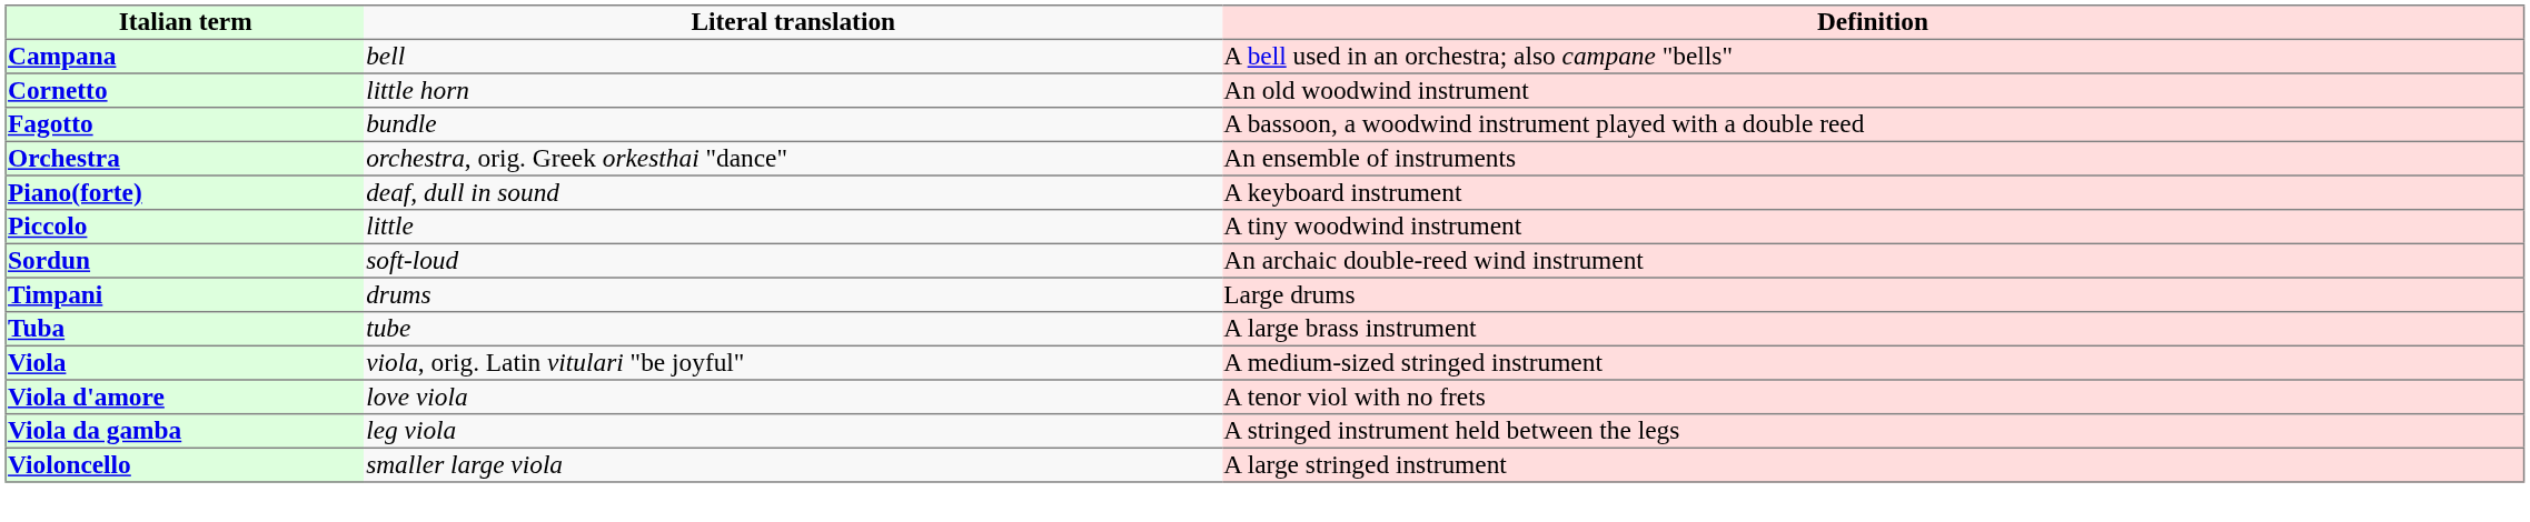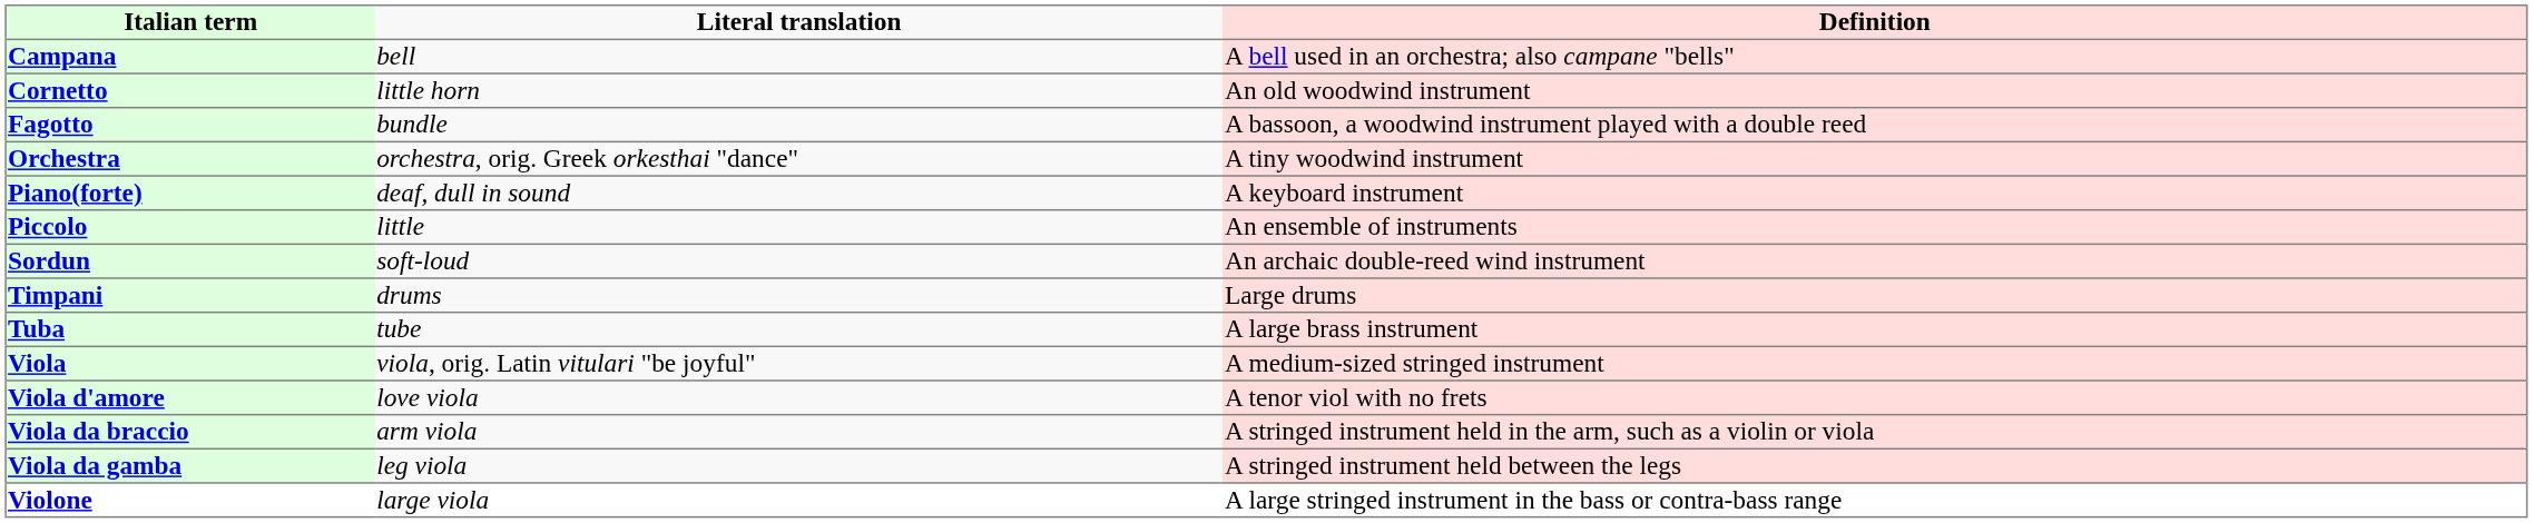Orchestra | Definition: An ensemble of instruments -> A tiny woodwind instrument
Piccolo | Definition: A tiny woodwind instrument -> An ensemble of instruments
+ row: Viola da braccio | arm viola | A stringed instrument held in the arm, such as a violin or viola
- row: Violoncello | smaller large viola | A large stringed instrument
+ row: Violone | large viola | A large stringed instrument in the bass or contra-bass range
